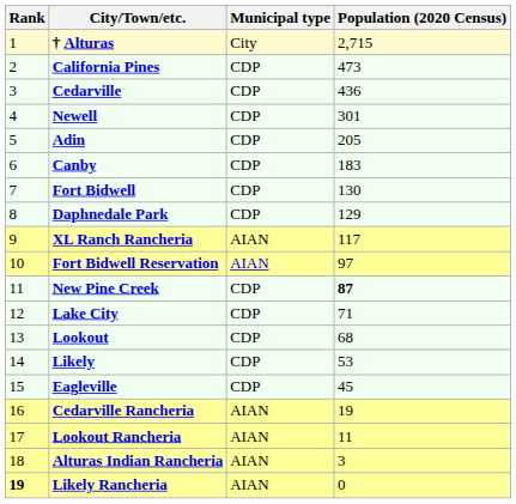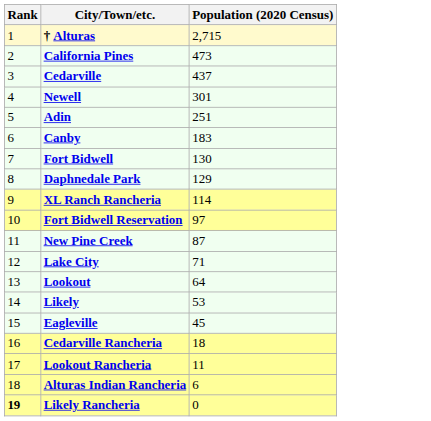- column: Municipal type | City | CDP | CDP | CDP | CDP | CDP | CDP | CDP | AIAN | AIAN | CDP | CDP | CDP | CDP | CDP | AIAN | AIAN | AIAN | AIAN
Cedarville | Population (2020 Census): 436 -> 437
Adin | Population (2020 Census): 205 -> 251
XL Ranch Rancheria | Population (2020 Census): 117 -> 114
New Pine Creek | Population (2020 Census): bold -> normal
Lookout | Population (2020 Census): 68 -> 64
Cedarville Rancheria | Population (2020 Census): 19 -> 18
Alturas Indian Rancheria | Population (2020 Census): 3 -> 6
